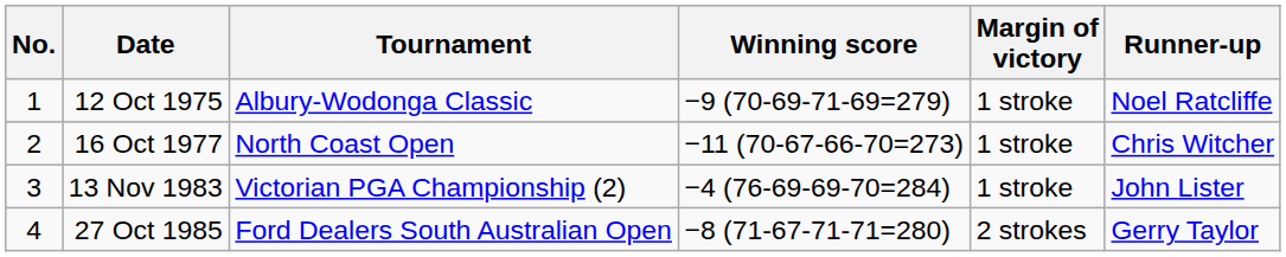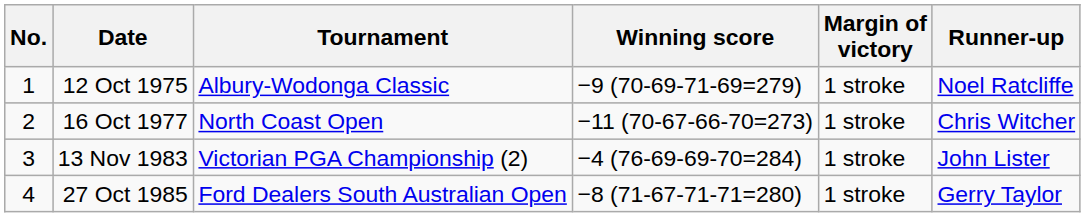27 Oct 1985 | Margin of victory: 2 strokes -> 1 stroke
